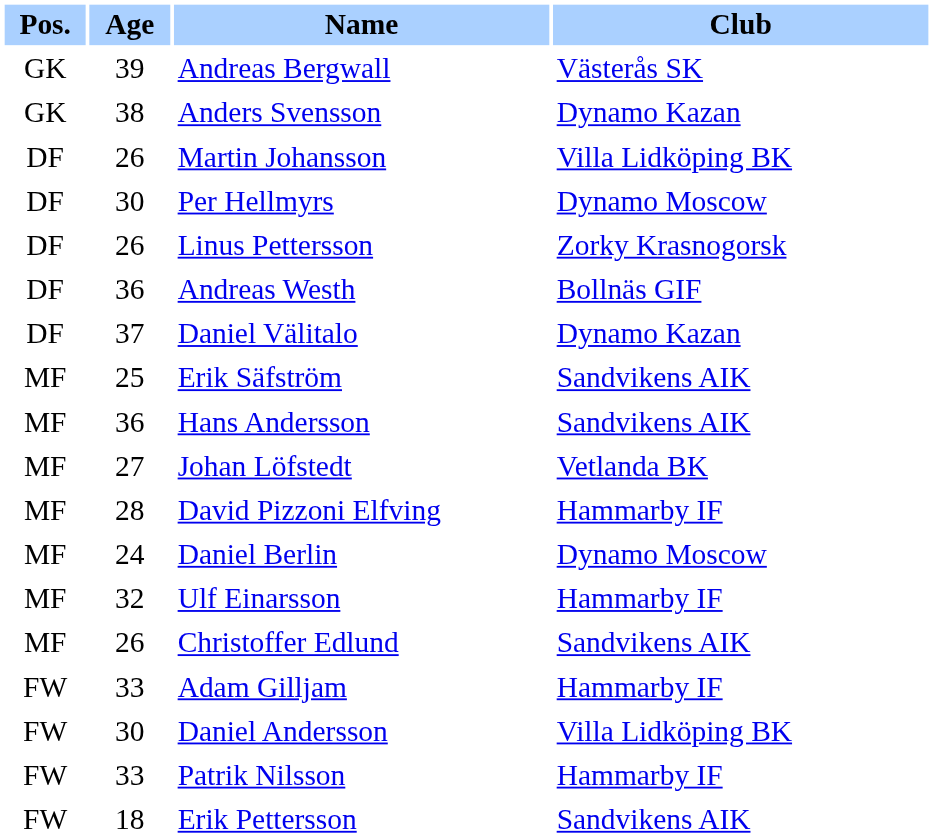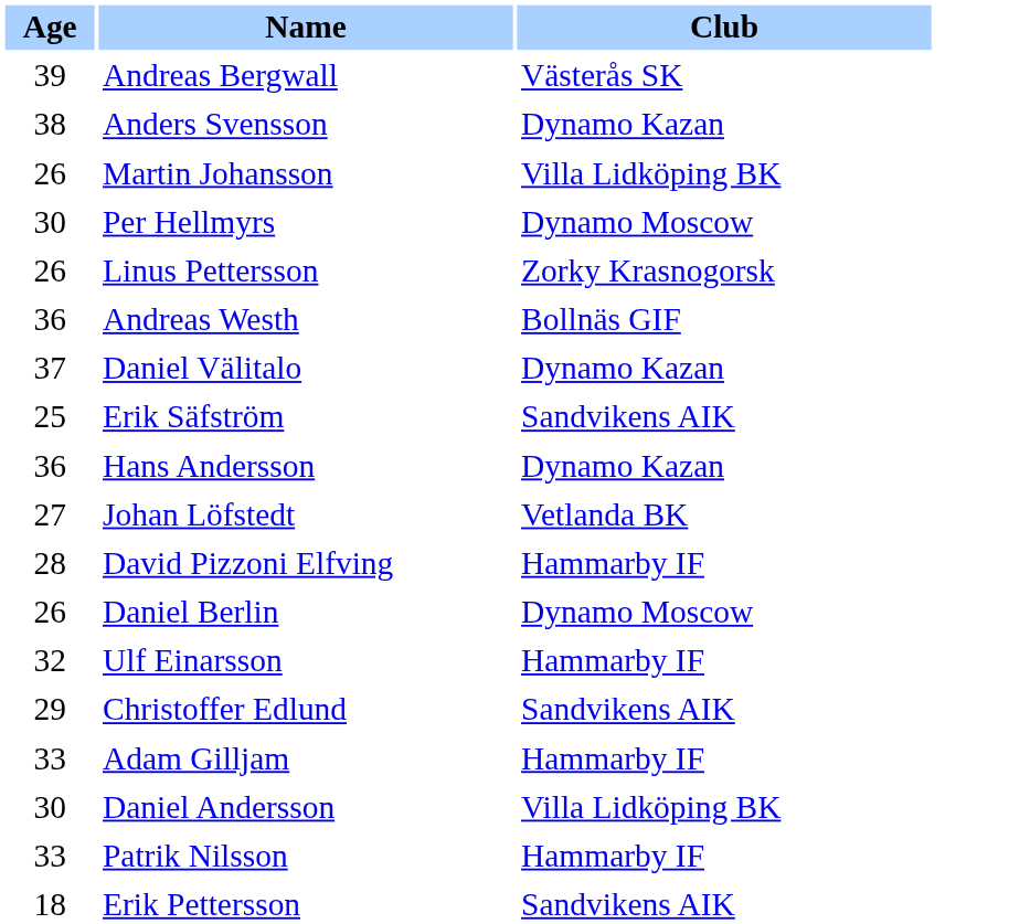- column: Pos. | GK | GK | DF | DF | DF | DF | DF | MF | MF | MF | MF | MF | MF | MF | FW | FW | FW | FW
Hans Andersson | Club: Sandvikens AIK -> Dynamo Kazan
Daniel Berlin | Age: 24 -> 26
Christoffer Edlund | Age: 26 -> 29
